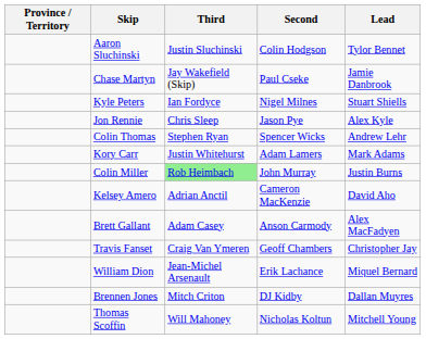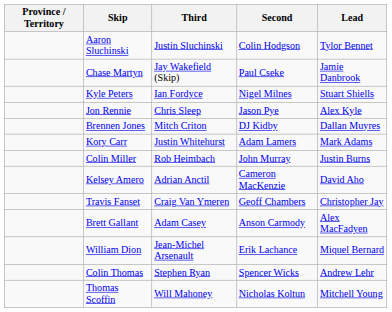rows swapped: Colin Thomas <-> Brennen Jones
Colin Miller | Third: lightgreen background -> no background
rows swapped: Travis Fanset <-> Brett Gallant
